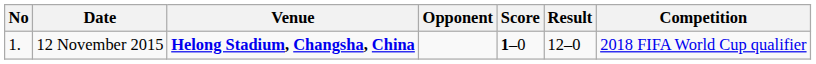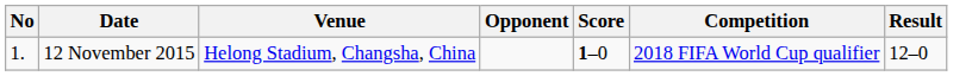columns swapped: Result <-> Competition
12 November 2015 | Venue: bold -> normal
